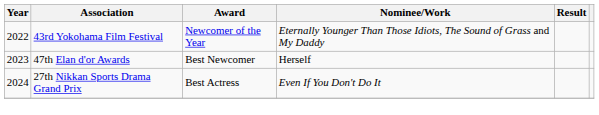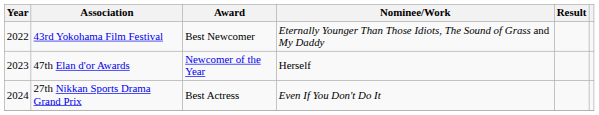43rd Yokohama Film Festival | Award: Newcomer of the Year -> Best Newcomer
47th Elan d'or Awards | Award: Best Newcomer -> Newcomer of the Year
